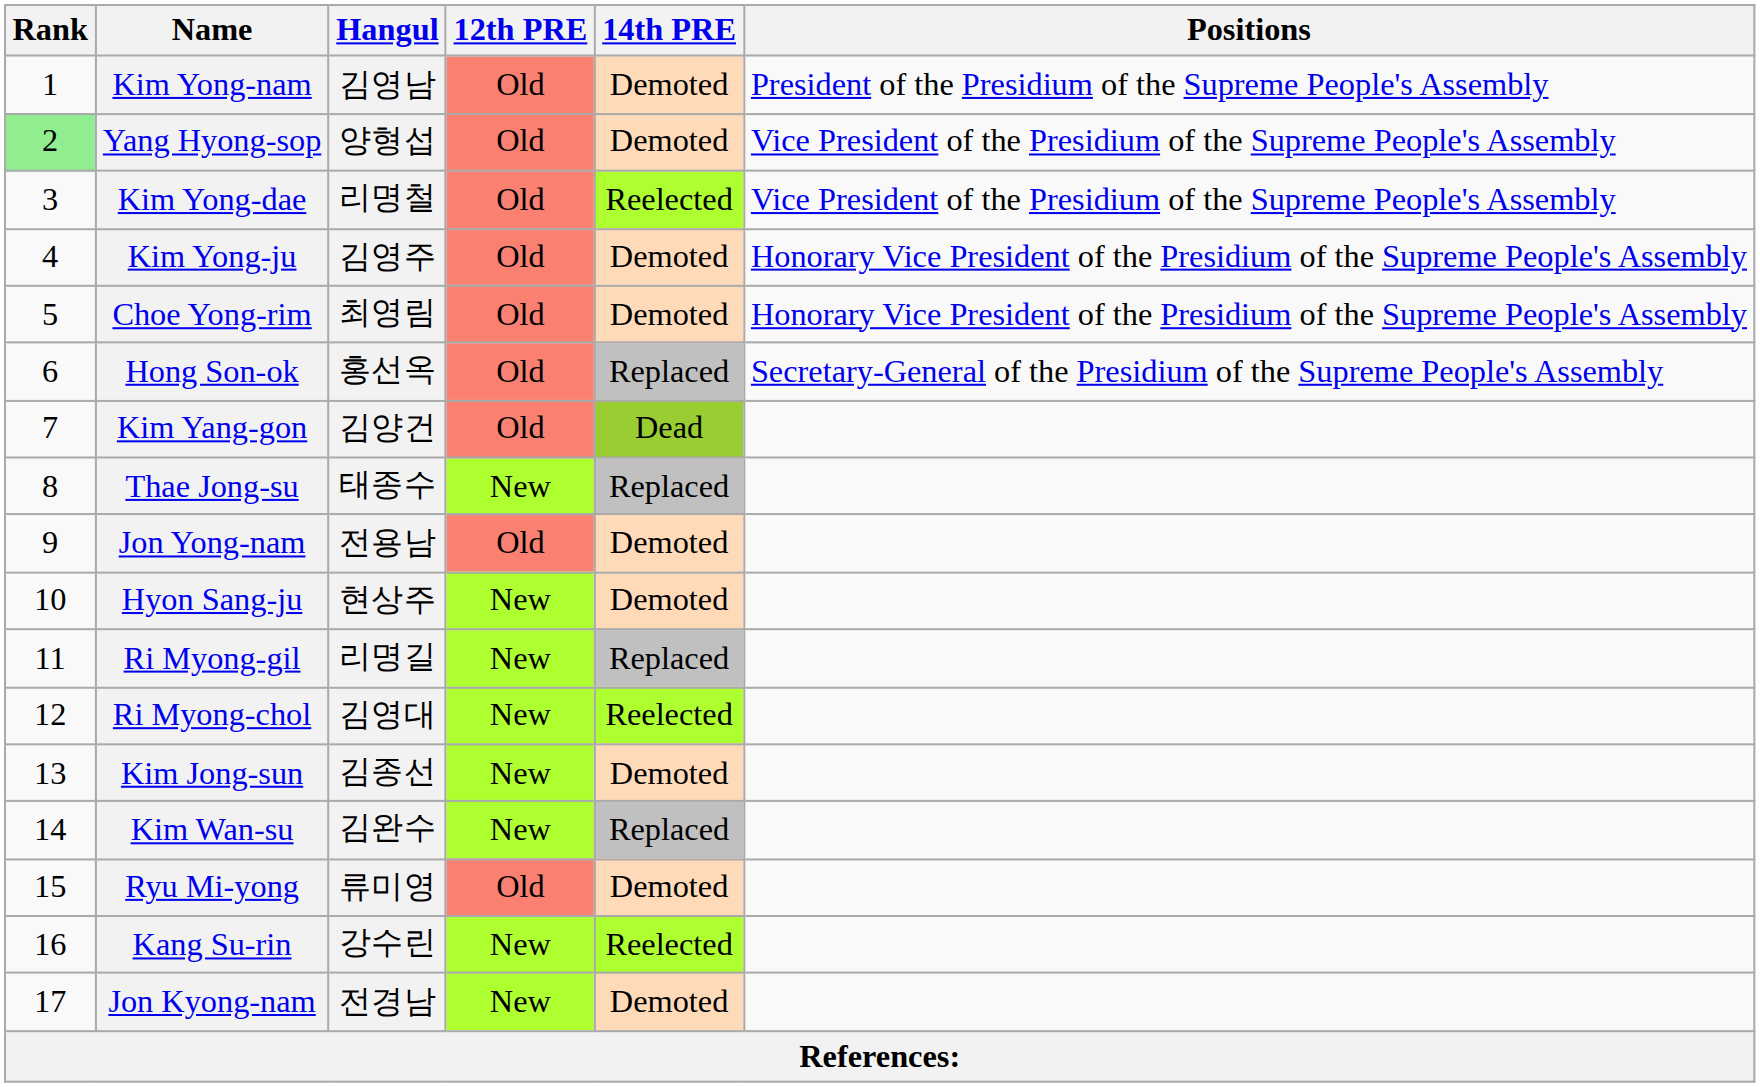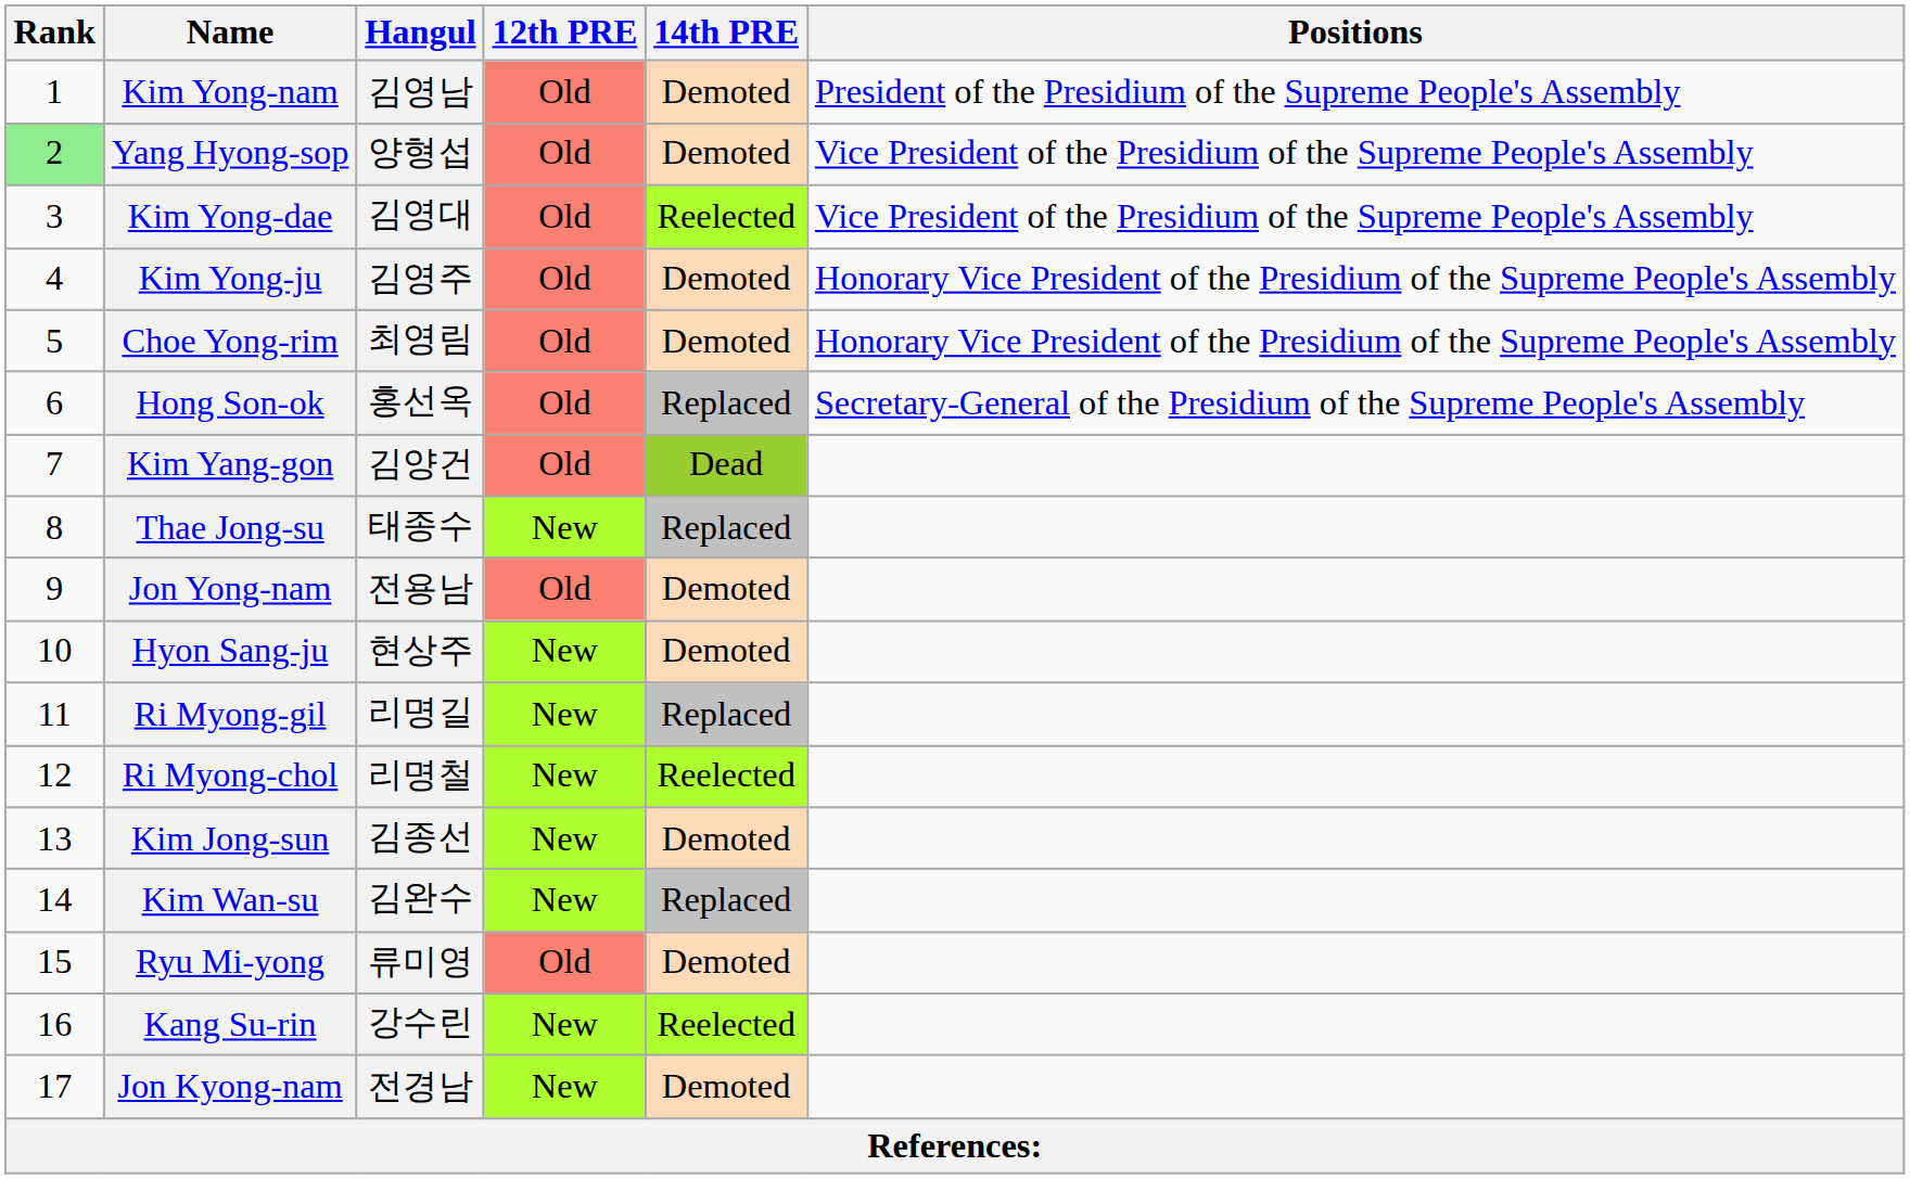Kim Yong-dae | Hangul: 리명철 -> 김영대
Ri Myong-chol | Hangul: 김영대 -> 리명철
